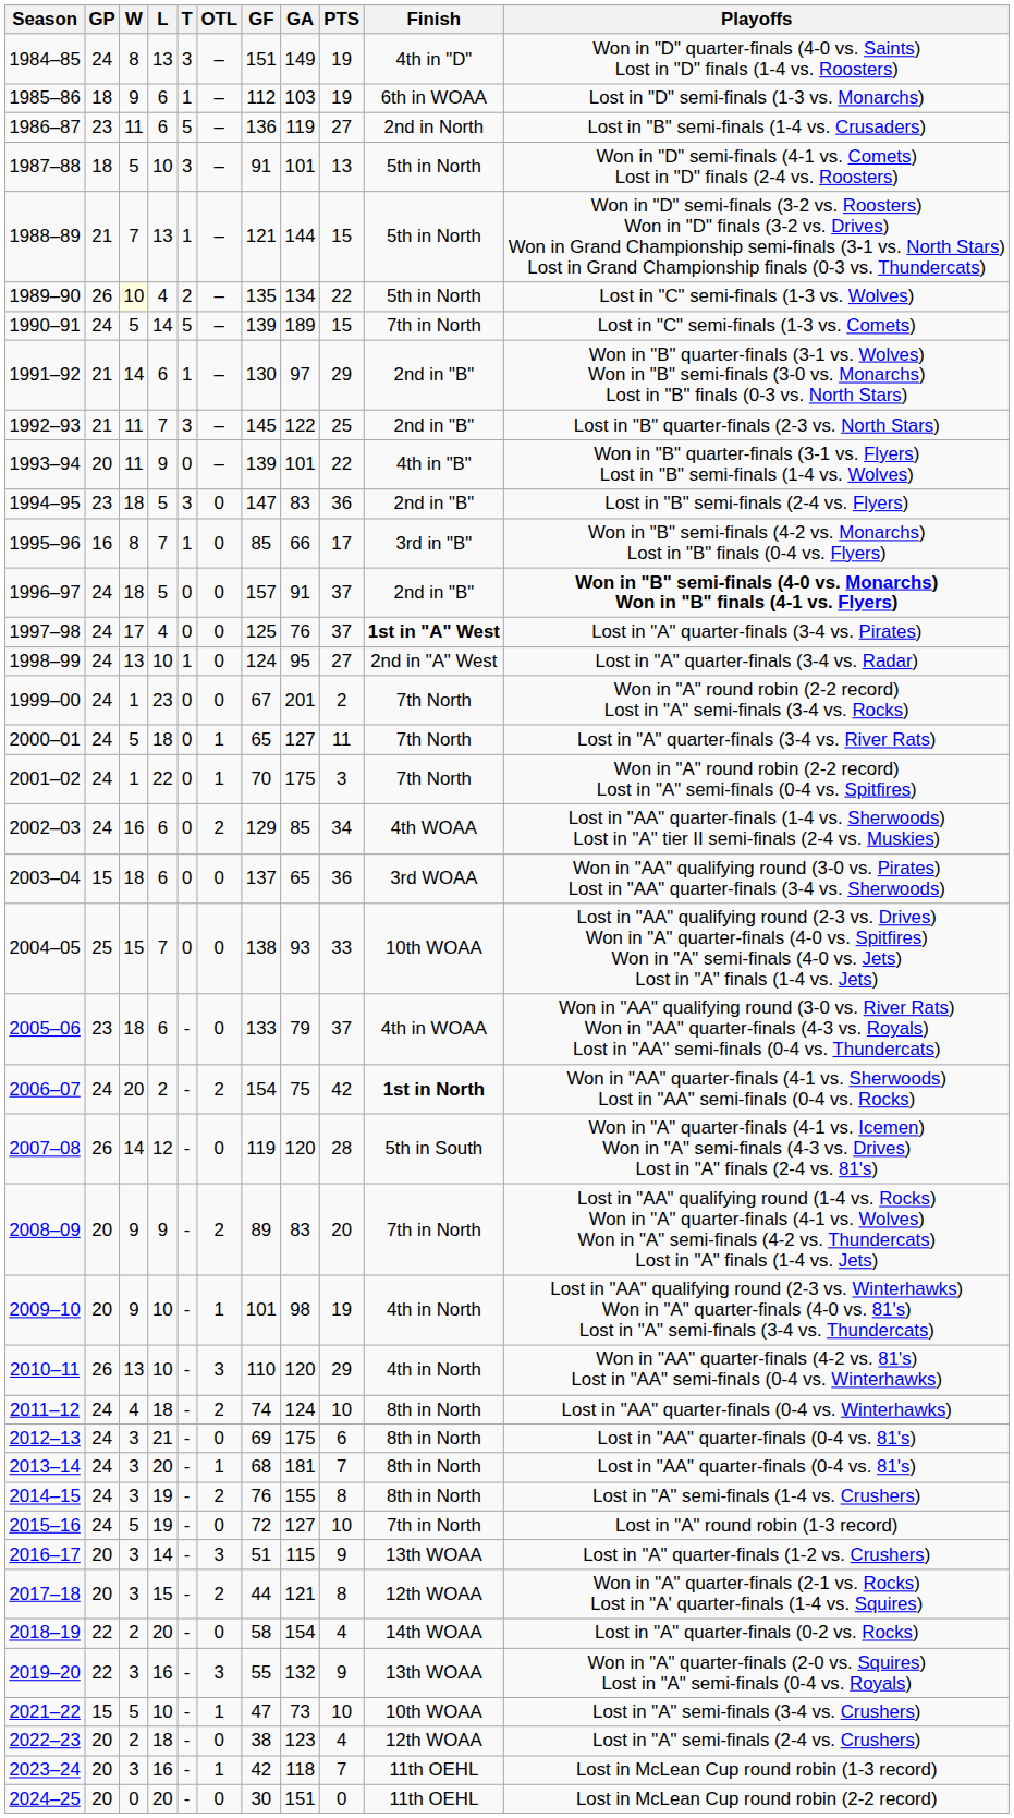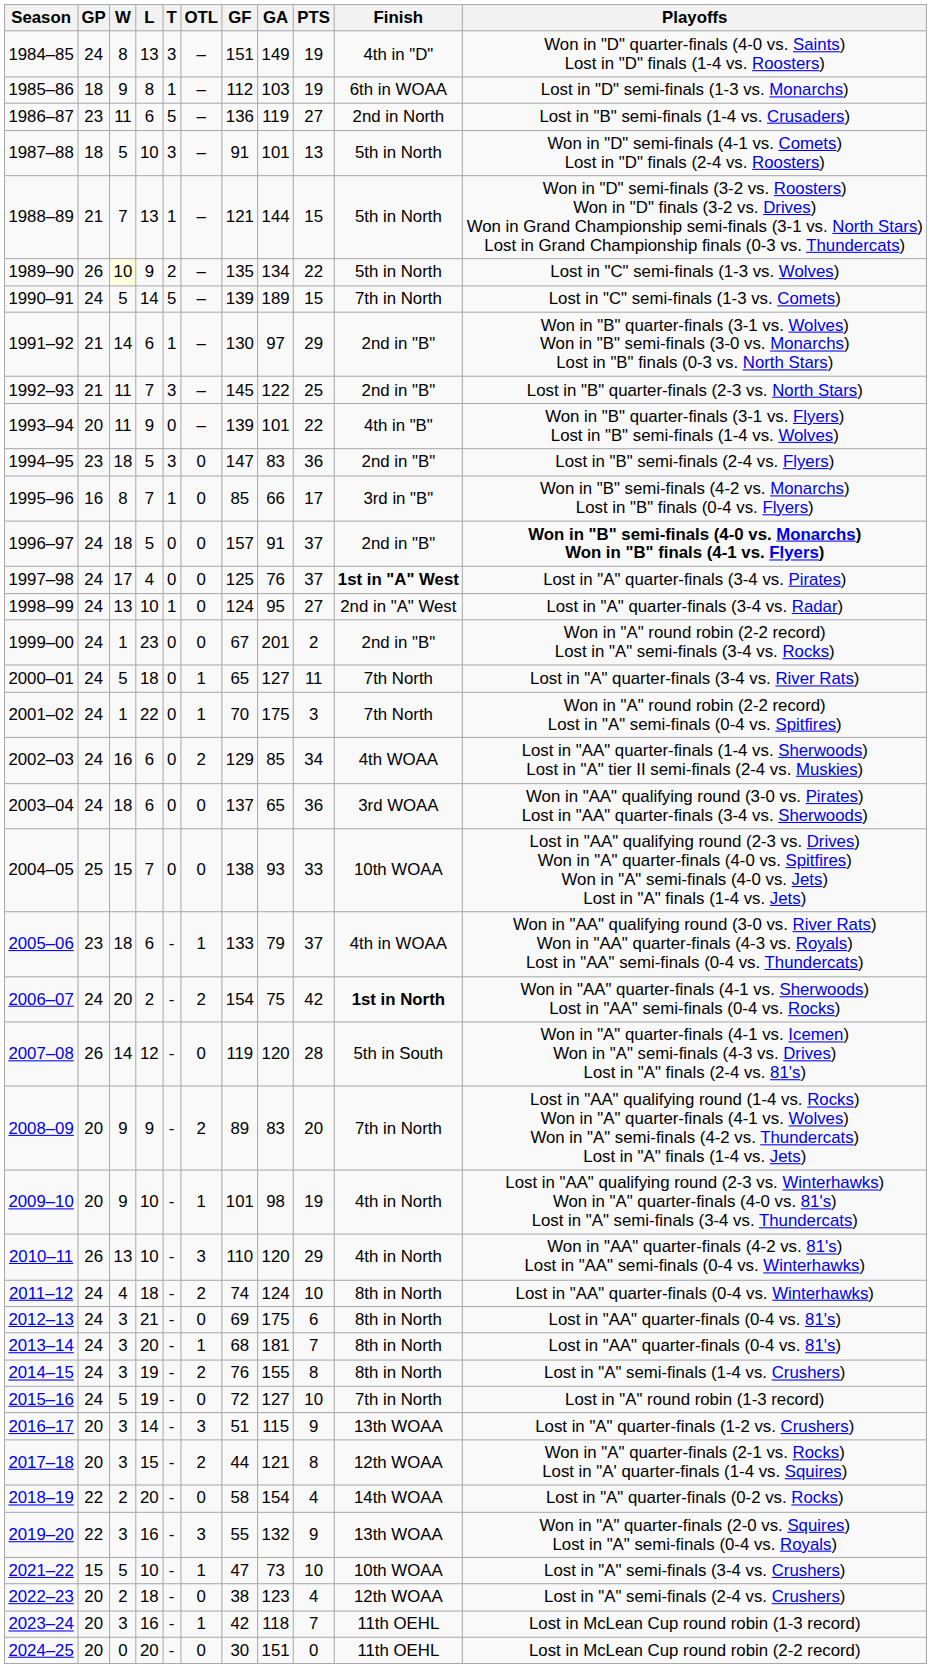1985–86 | L: 6 -> 8
1989–90 | L: 4 -> 9
1999–00 | Finish: 7th North -> 2nd in "B"
2003–04 | GP: 15 -> 24
2005–06 | OTL: 0 -> 1
